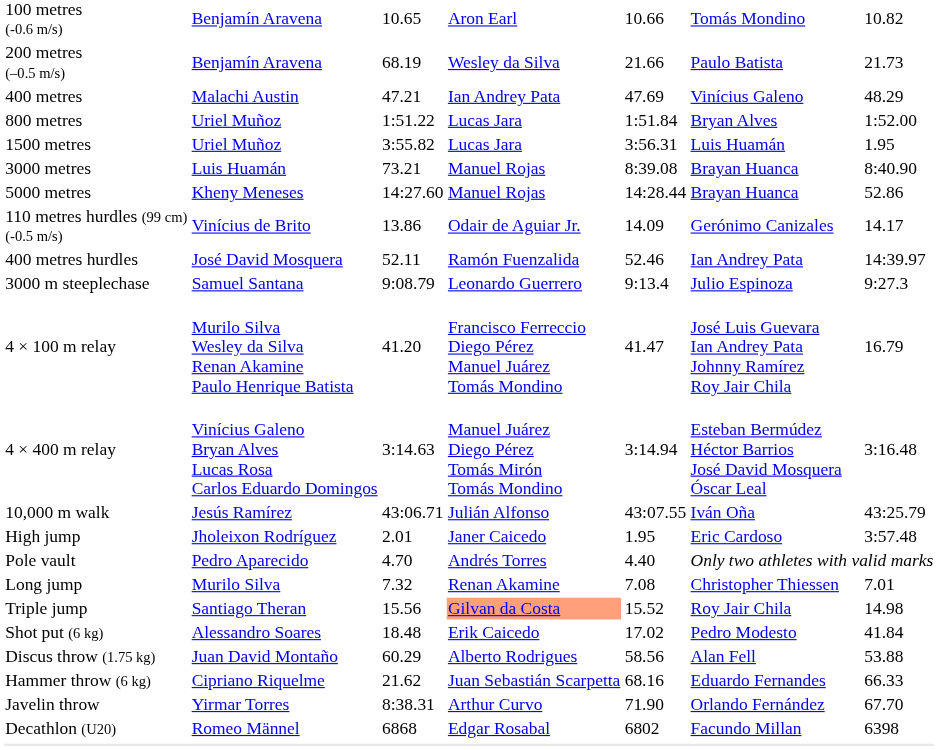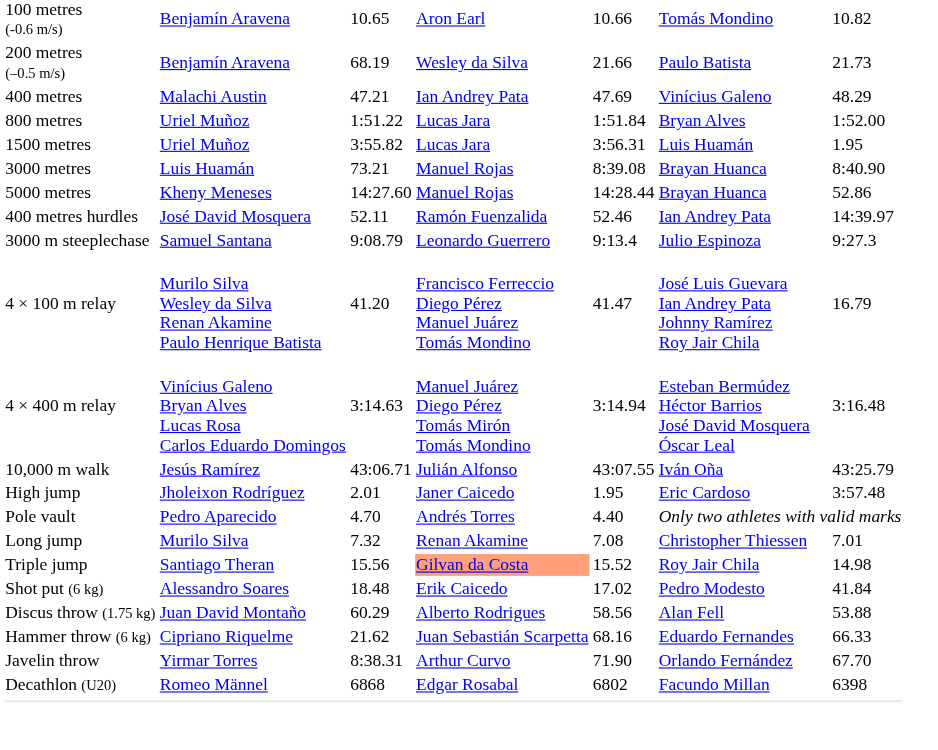- row: 110 metres hurdles (99 cm) (-0.5 m/s) | Vinícius de Brito | 13.86 | Odair de Aguiar Jr. | 14.09 | Gerónimo Canizales | 14.17
